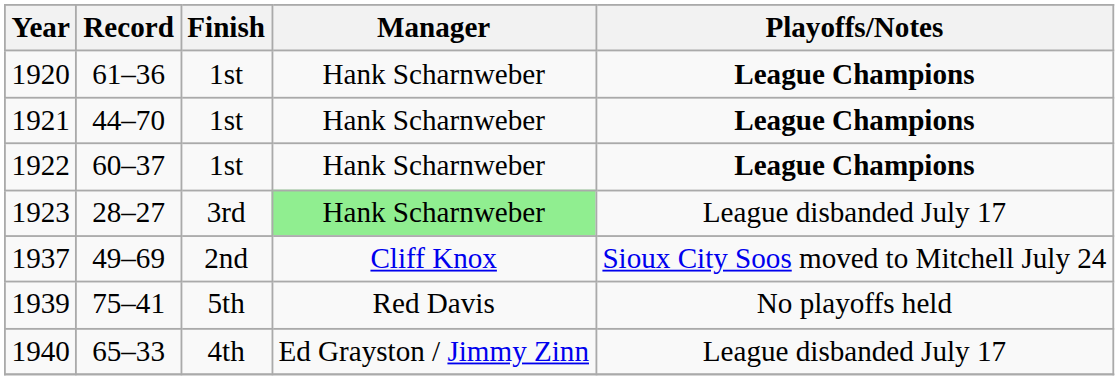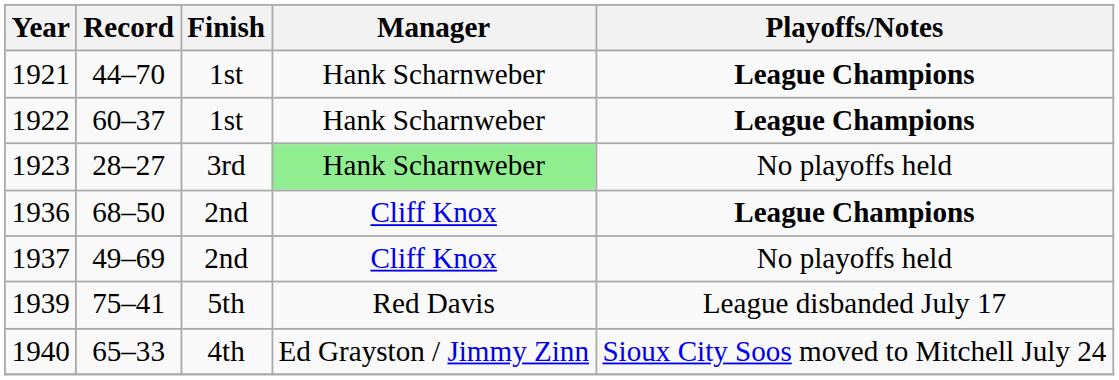- row: 1920 | 61–36 | 1st | Hank Scharnweber | League Champions
1923 | Playoffs/Notes: League disbanded July 17 -> No playoffs held
+ row: 1936 | 68–50 | 2nd | Cliff Knox | League Champions
1937 | Playoffs/Notes: Sioux City Soos moved to Mitchell July 24 -> No playoffs held
1939 | Playoffs/Notes: No playoffs held -> League disbanded July 17
1940 | Playoffs/Notes: League disbanded July 17 -> Sioux City Soos moved to Mitchell July 24
